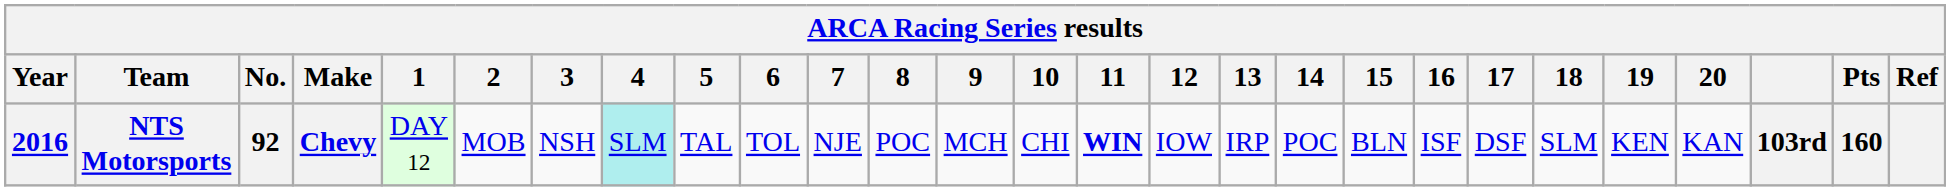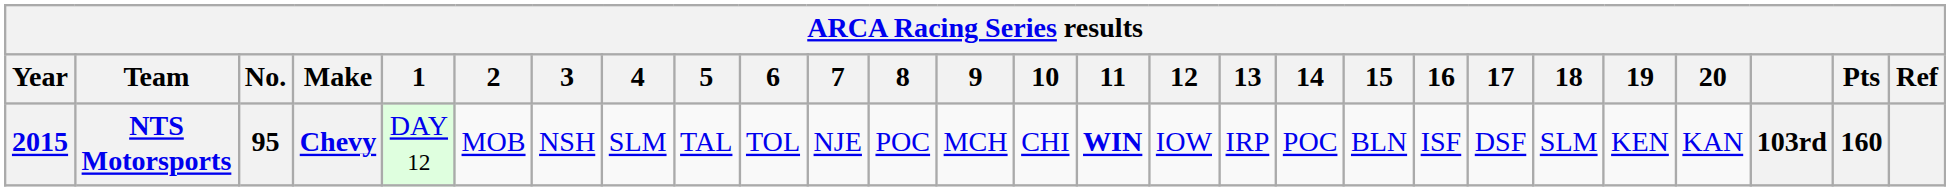NTS Motorsports | Year: 2016 -> 2015
NTS Motorsports | No.: 92 -> 95
NTS Motorsports | 4: paleturquoise background -> no background
